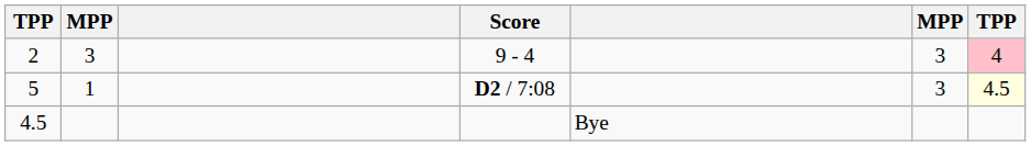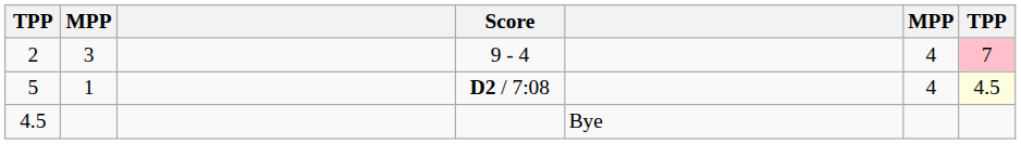2 | column 6: 3 -> 4
2 | column 7: 4 -> 7
5 | column 6: 3 -> 4
